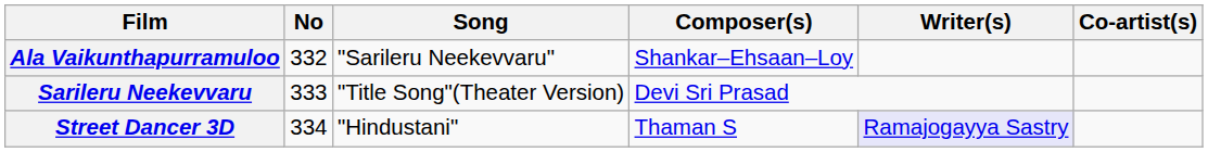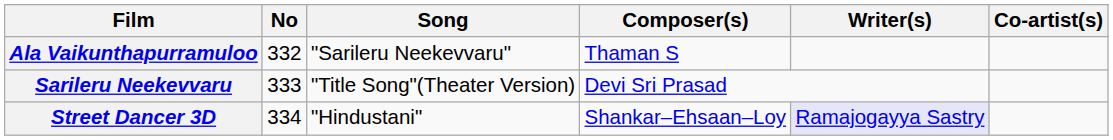Ala Vaikunthapurramuloo | Composer(s): Shankar–Ehsaan–Loy -> Thaman S
Street Dancer 3D | Composer(s): Thaman S -> Shankar–Ehsaan–Loy
